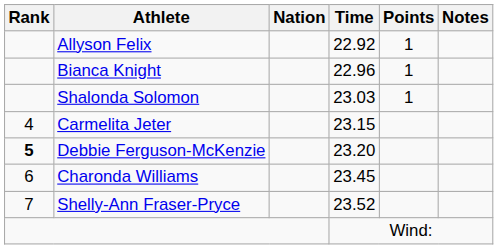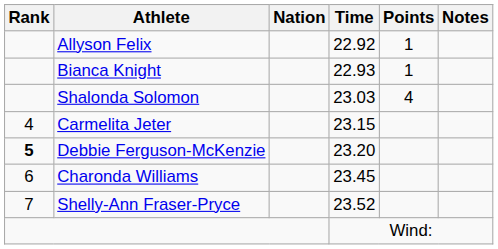Bianca Knight | Time: 22.96 -> 22.93
Shalonda Solomon | Points: 1 -> 4
